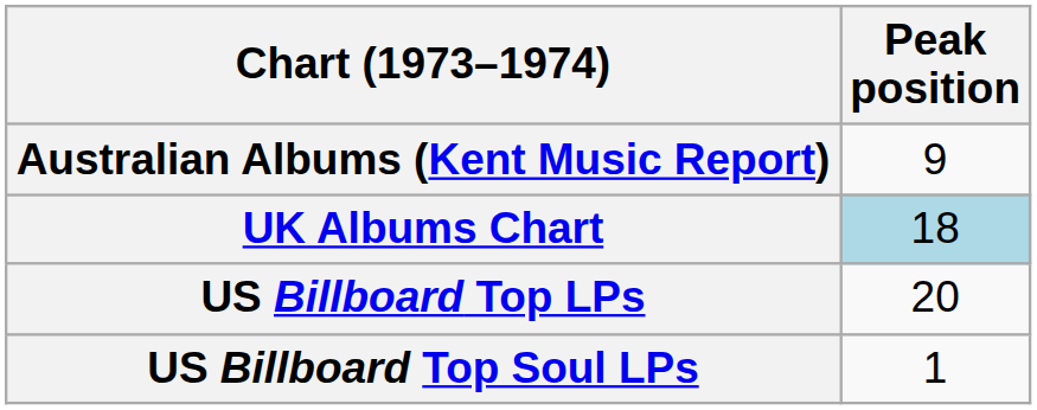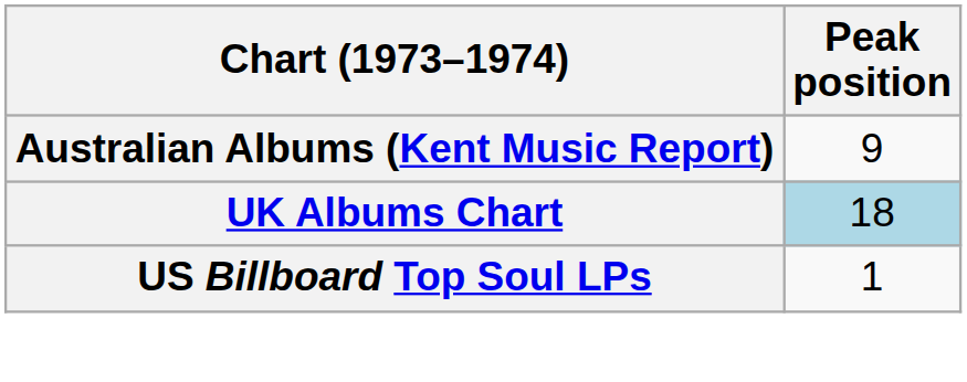- row: US Billboard Top LPs | 20
